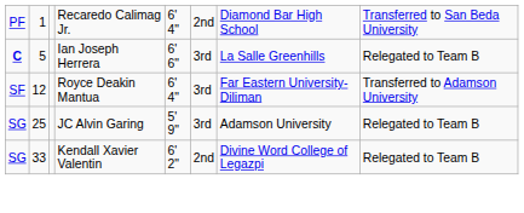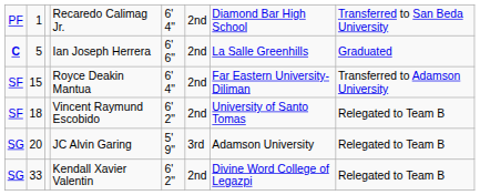Ian Joseph Herrera | column 6: 3rd -> 2nd
Ian Joseph Herrera | column 8: Relegated to Team B -> Graduated
Royce Deakin Mantua | column 2: 12 -> 15
Royce Deakin Mantua | column 6: 3rd -> 2nd
+ row: SF | 18 | Vincent Raymund Escobido | 6' 2" | 2nd | University of Santo Tomas | Relegated to Team B
JC Alvin Garing | column 2: 25 -> 20
